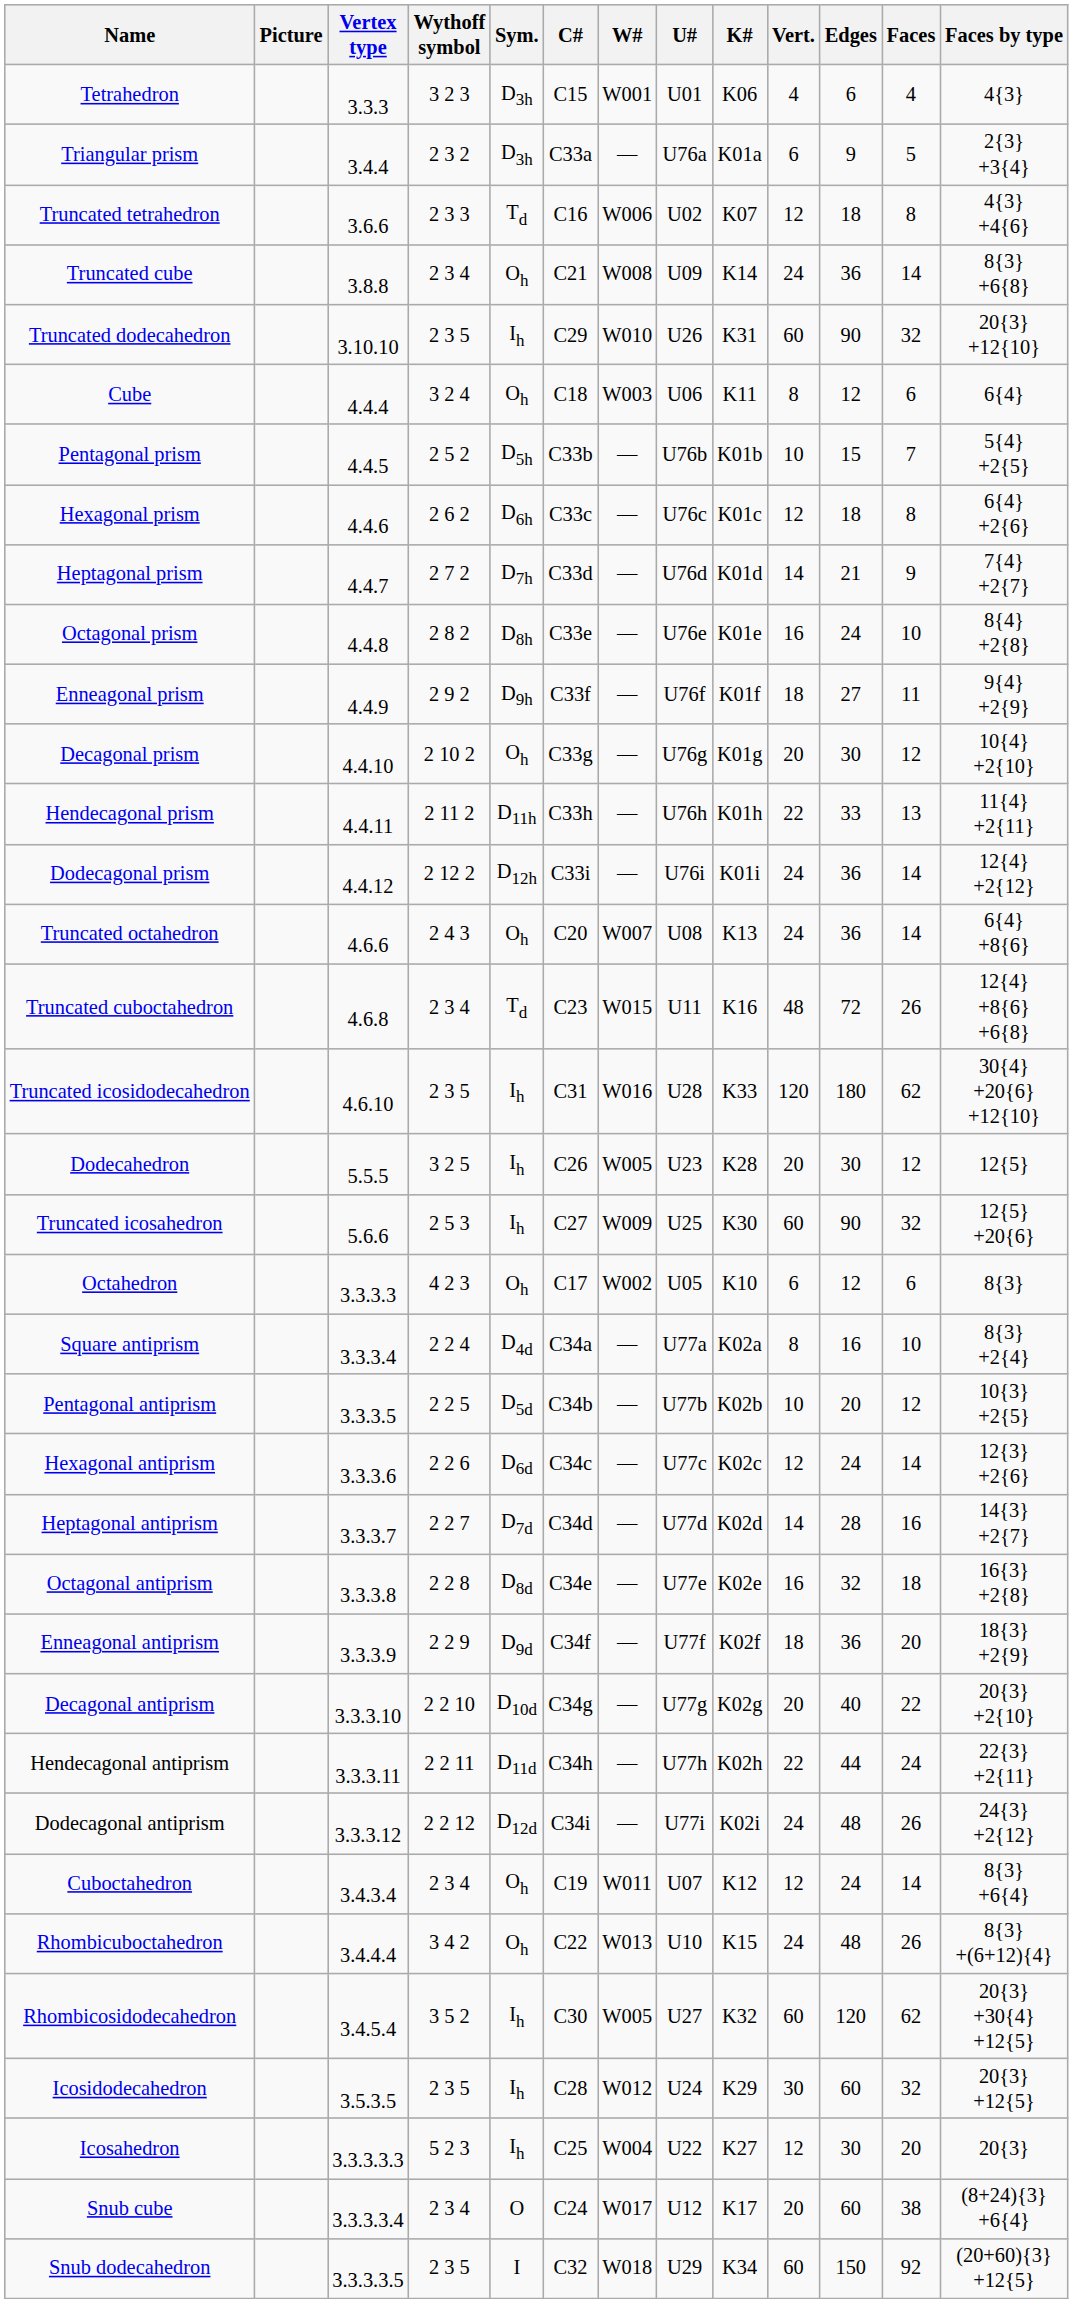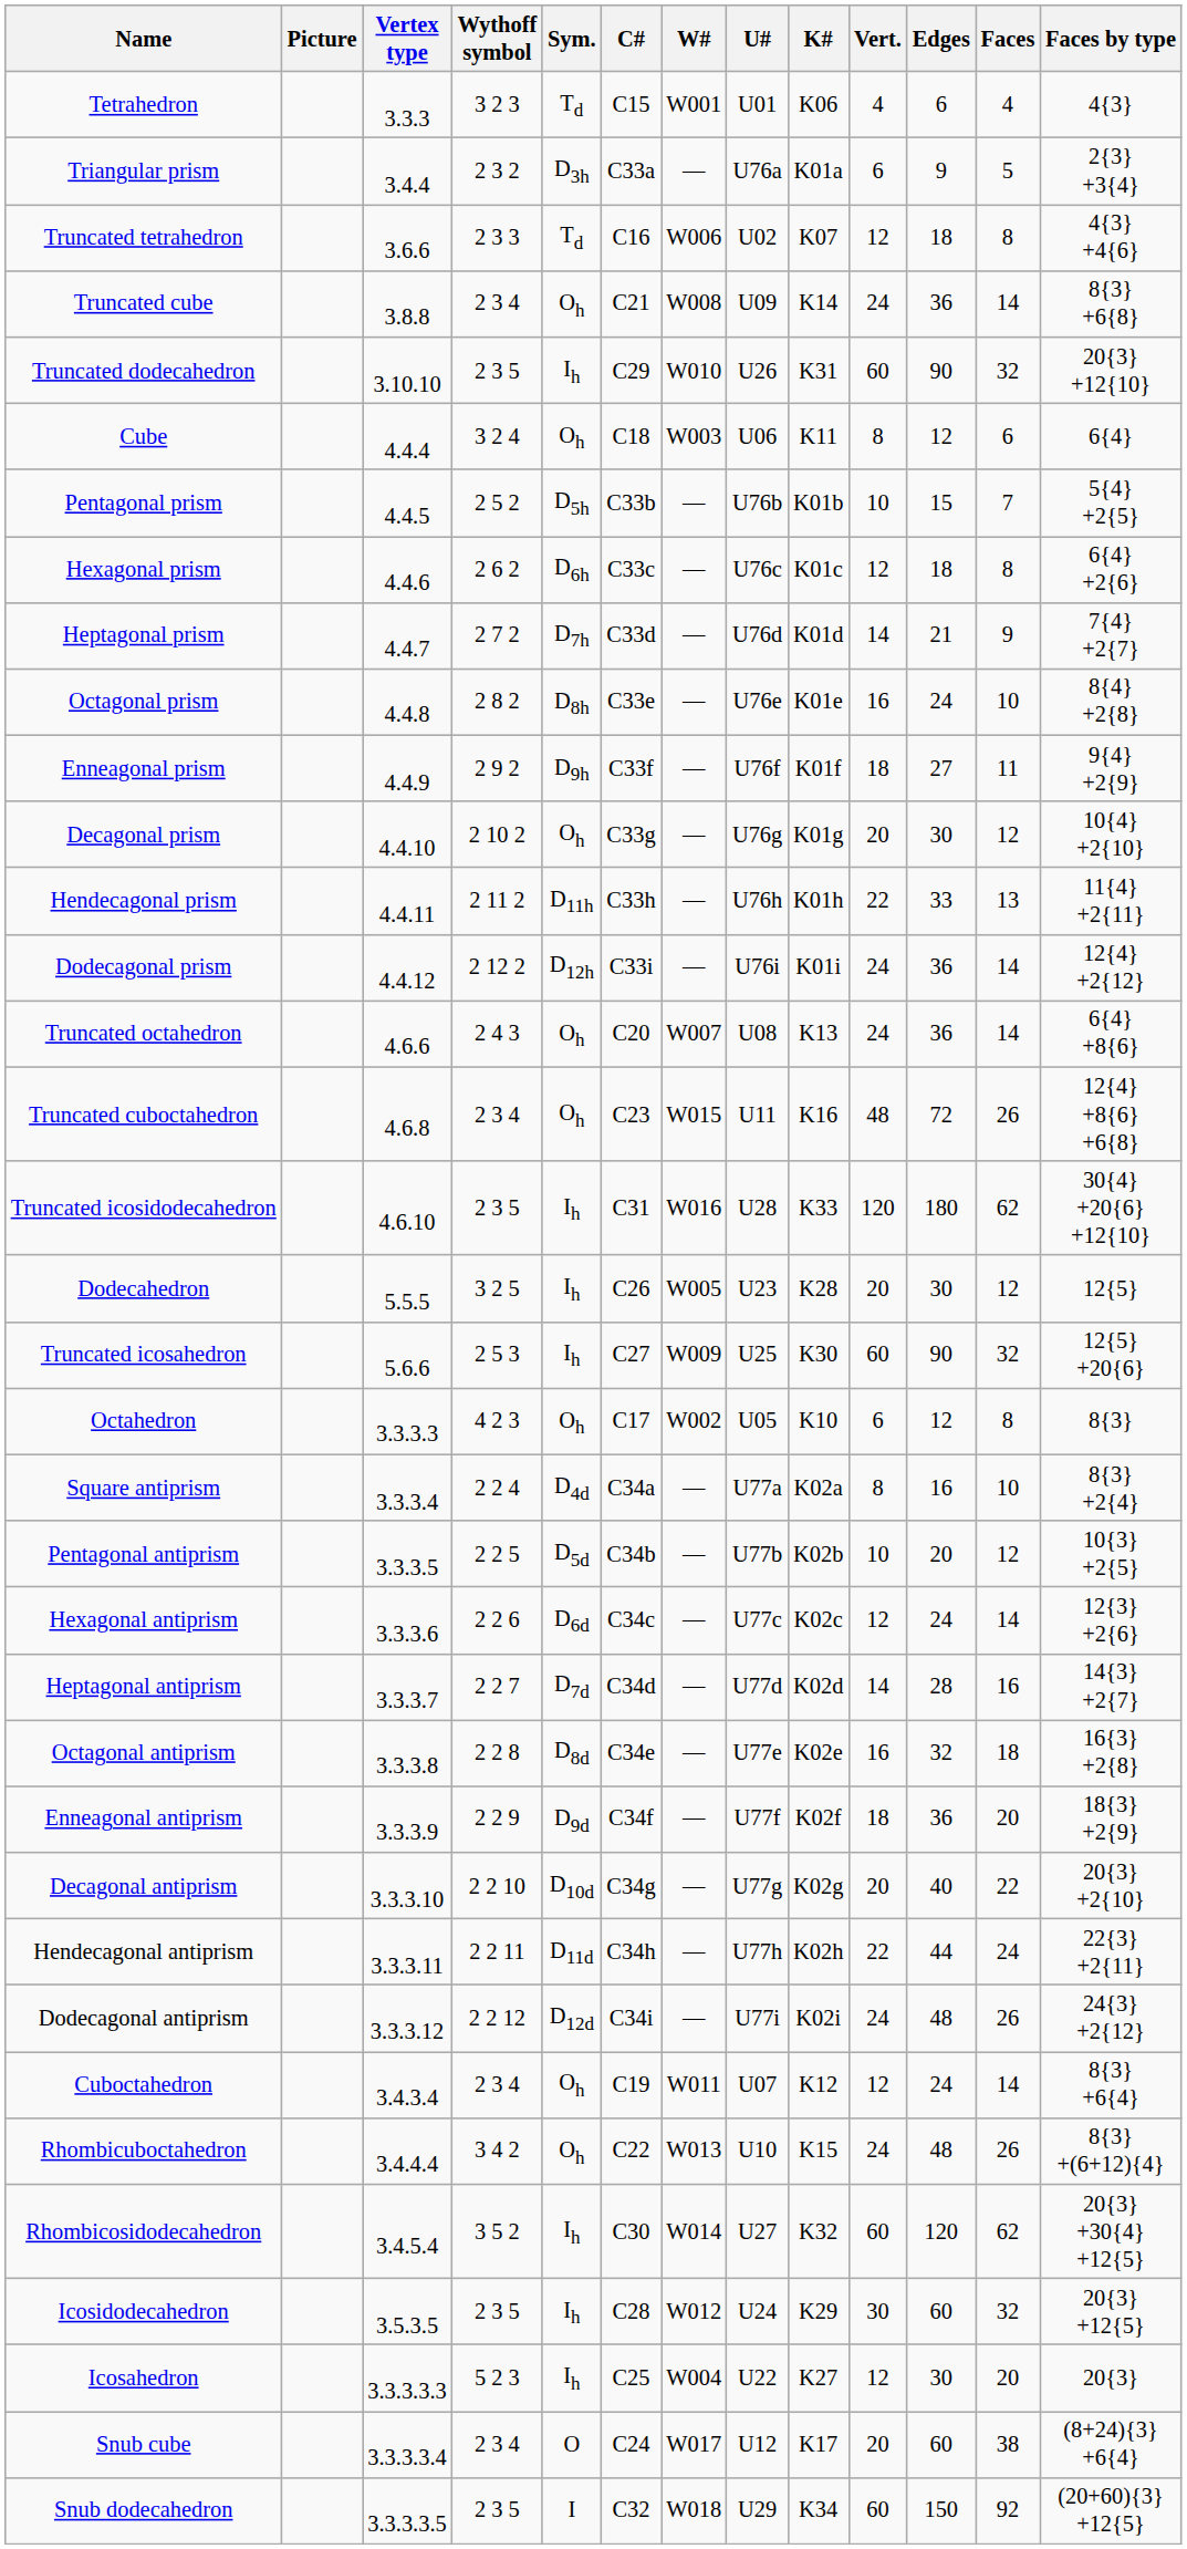Tetrahedron | Sym.: D3h -> Td
Truncated cuboctahedron | Sym.: Td -> Oh
Octahedron | Faces: 6 -> 8
Rhombicosidodecahedron | W#: W005 -> W014
